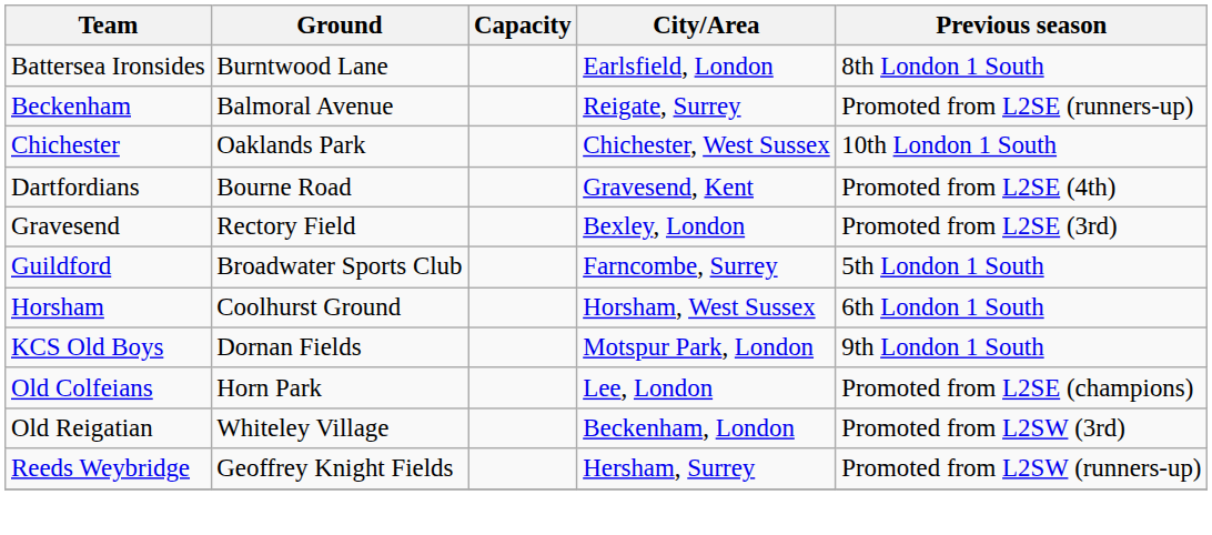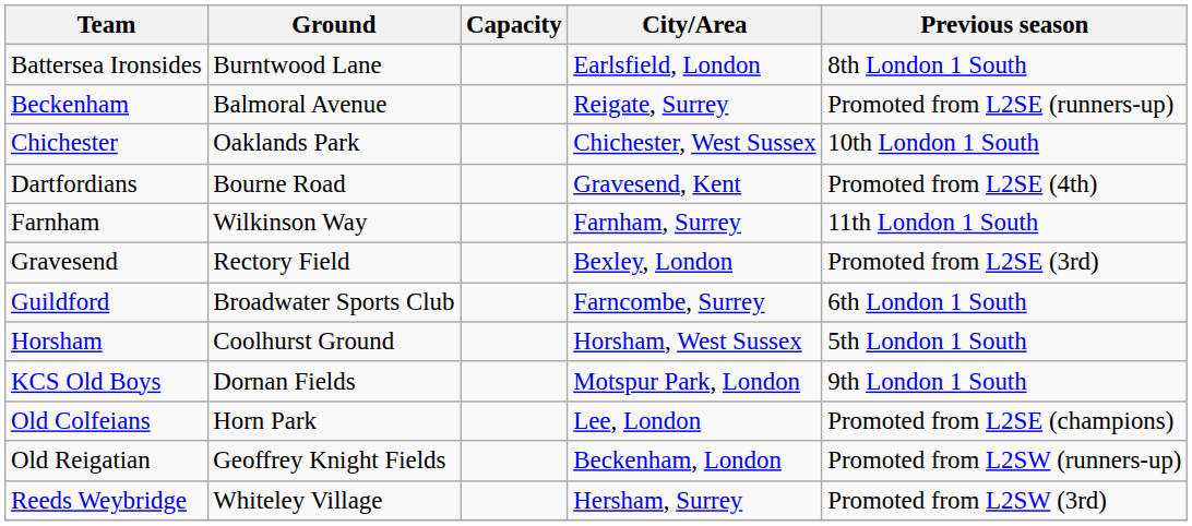+ row: Farnham | Wilkinson Way | Farnham, Surrey | 11th London 1 South
Guildford | Previous season: 5th London 1 South -> 6th London 1 South
Horsham | Previous season: 6th London 1 South -> 5th London 1 South
Old Reigatian | Ground: Whiteley Village -> Geoffrey Knight Fields
Old Reigatian | Previous season: Promoted from L2SW (3rd) -> Promoted from L2SW (runners-up)
Reeds Weybridge | Ground: Geoffrey Knight Fields -> Whiteley Village
Reeds Weybridge | Previous season: Promoted from L2SW (runners-up) -> Promoted from L2SW (3rd)
